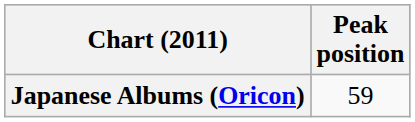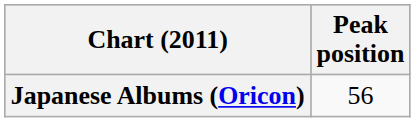Japanese Albums (Oricon) | Peak position: 59 -> 56
